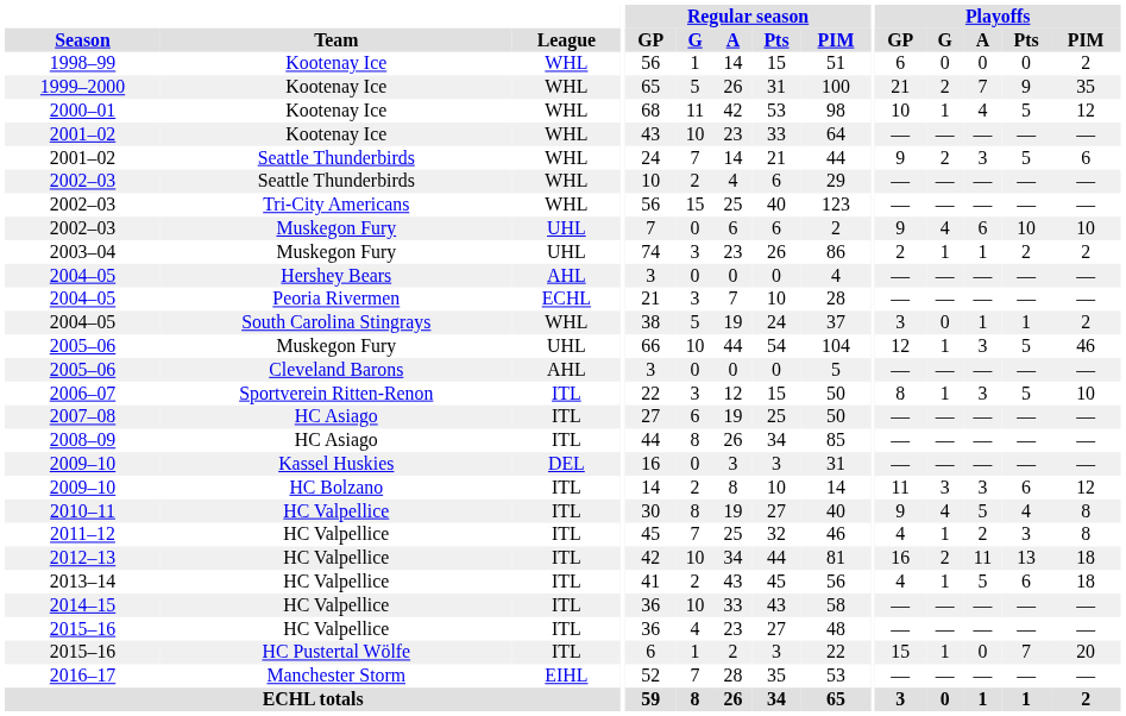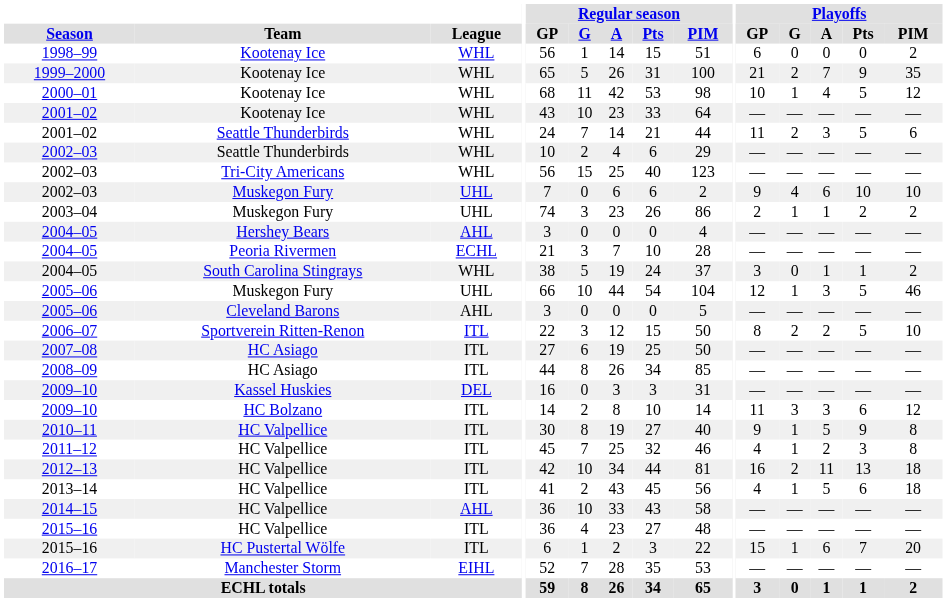2001–02 / Seattle Thunderbirds | Playoffs / GP: 9 -> 11
2006–07 | Playoffs / G: 1 -> 2
2006–07 | Playoffs / A: 3 -> 2
2010–11 | Playoffs / G: 4 -> 1
2010–11 | Playoffs / Pts: 4 -> 9
2014–15 | League: ITL -> AHL
2015–16 / HC Pustertal Wölfe | Playoffs / A: 0 -> 6
